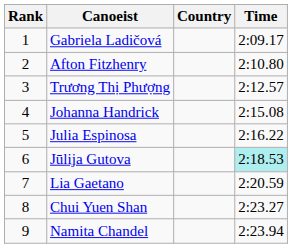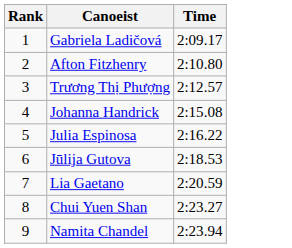- column: Country
Jūlija Gutova | Time: paleturquoise background -> no background
